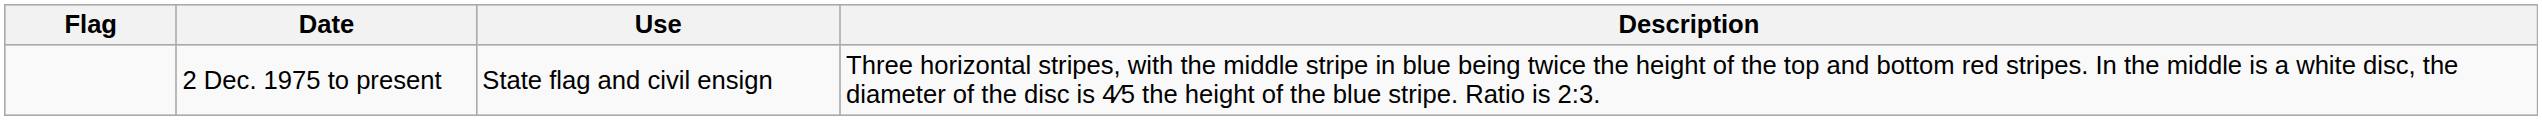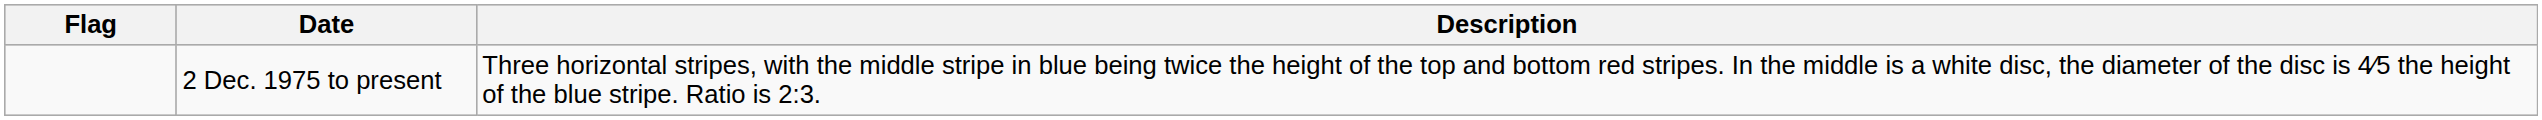- column: Use | State flag and civil ensign
